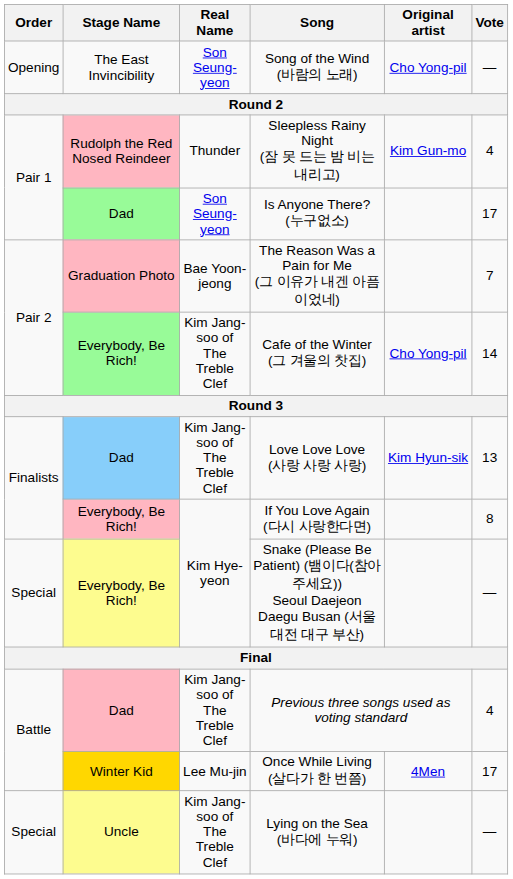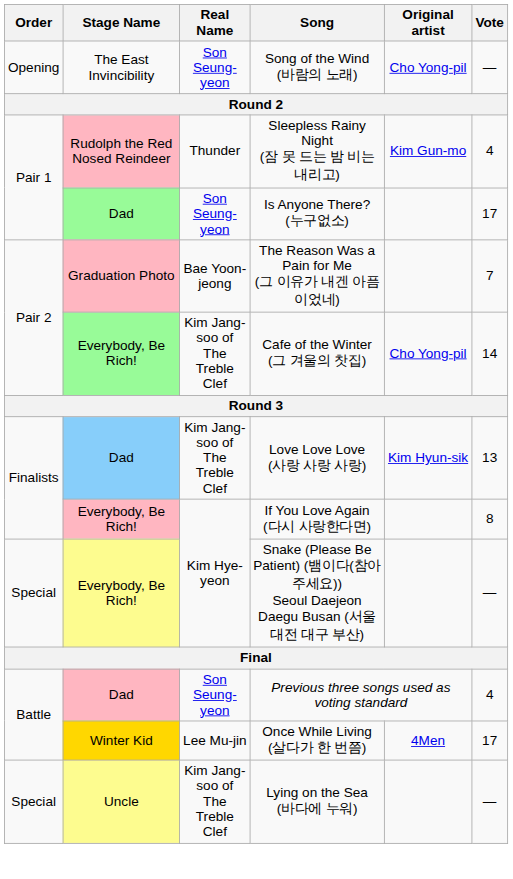Previous three songs used as voting standard | Real Name: Kim Jang-soo of The Treble Clef -> Son Seung-yeon
